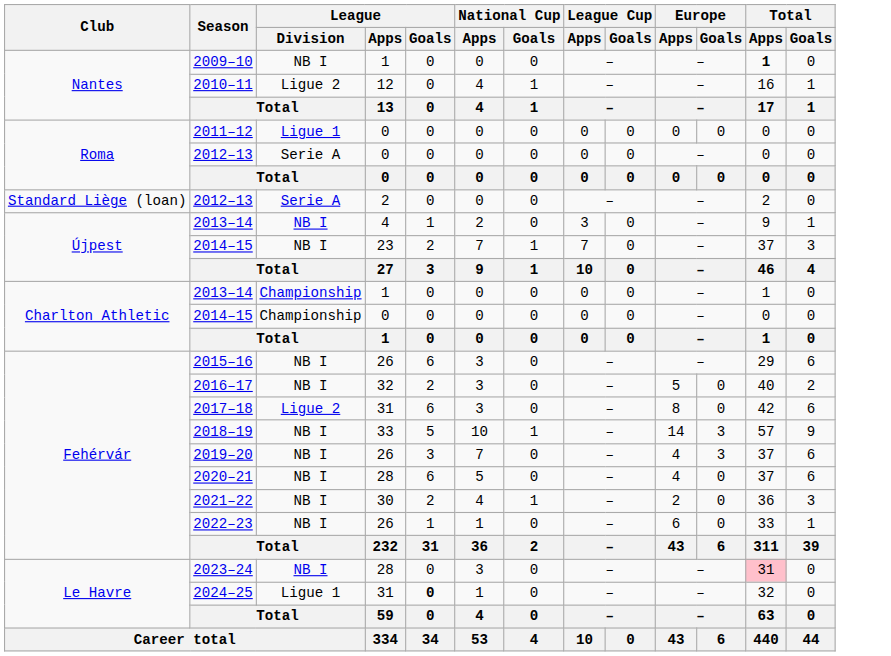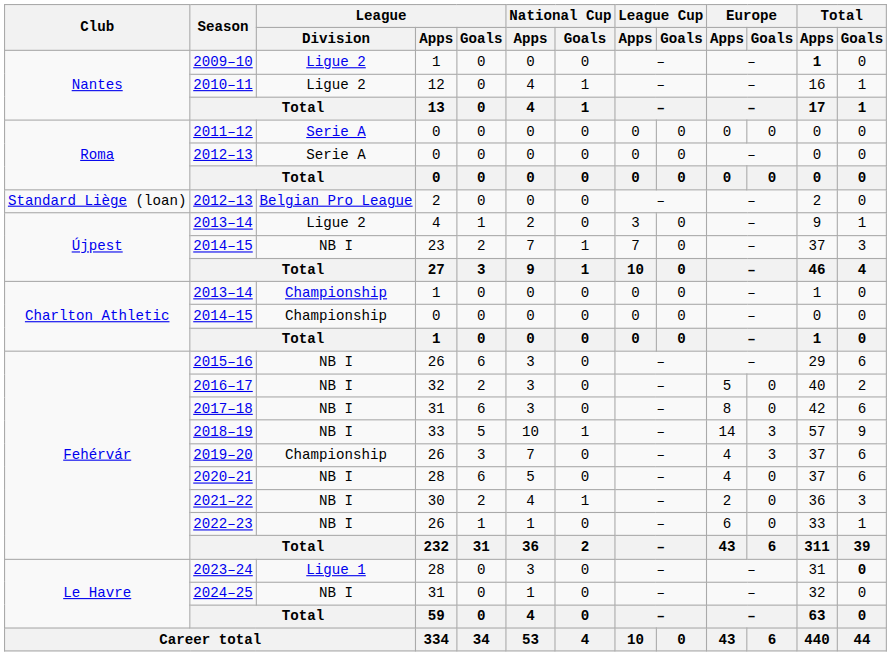2009–10 | League / Division: NB I -> Ligue 2
2011–12 | League / Division: Ligue 1 -> Serie A
2012–13 / 2 | League / Division: Serie A -> Belgian Pro League
2013–14 / 4 | League / Division: NB I -> Ligue 2
2017–18 | League / Division: Ligue 2 -> NB I
2019–20 | League / Division: NB I -> Championship
2023–24 | League / Division: NB I -> Ligue 1
2023–24 | Total / Apps: pink background -> no background
2023–24 | Total / Goals: normal -> bold
2024–25 | League / Division: Ligue 1 -> NB I
2024–25 | League / Goals: bold -> normal
